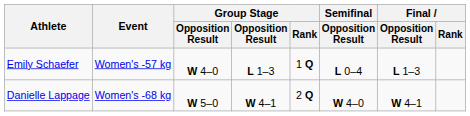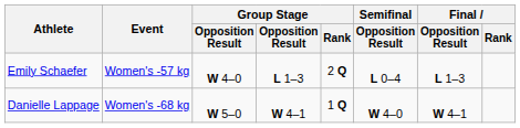Emily Schaefer | Group Stage / Rank: 1 Q -> 2 Q
Danielle Lappage | Group Stage / Rank: 2 Q -> 1 Q
